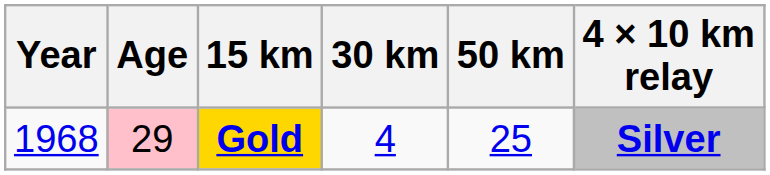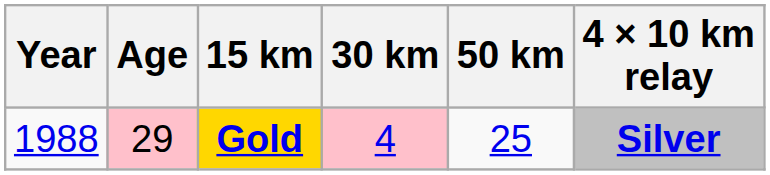Gold | Year: 1968 -> 1988
Gold | 30 km: no background -> pink background
